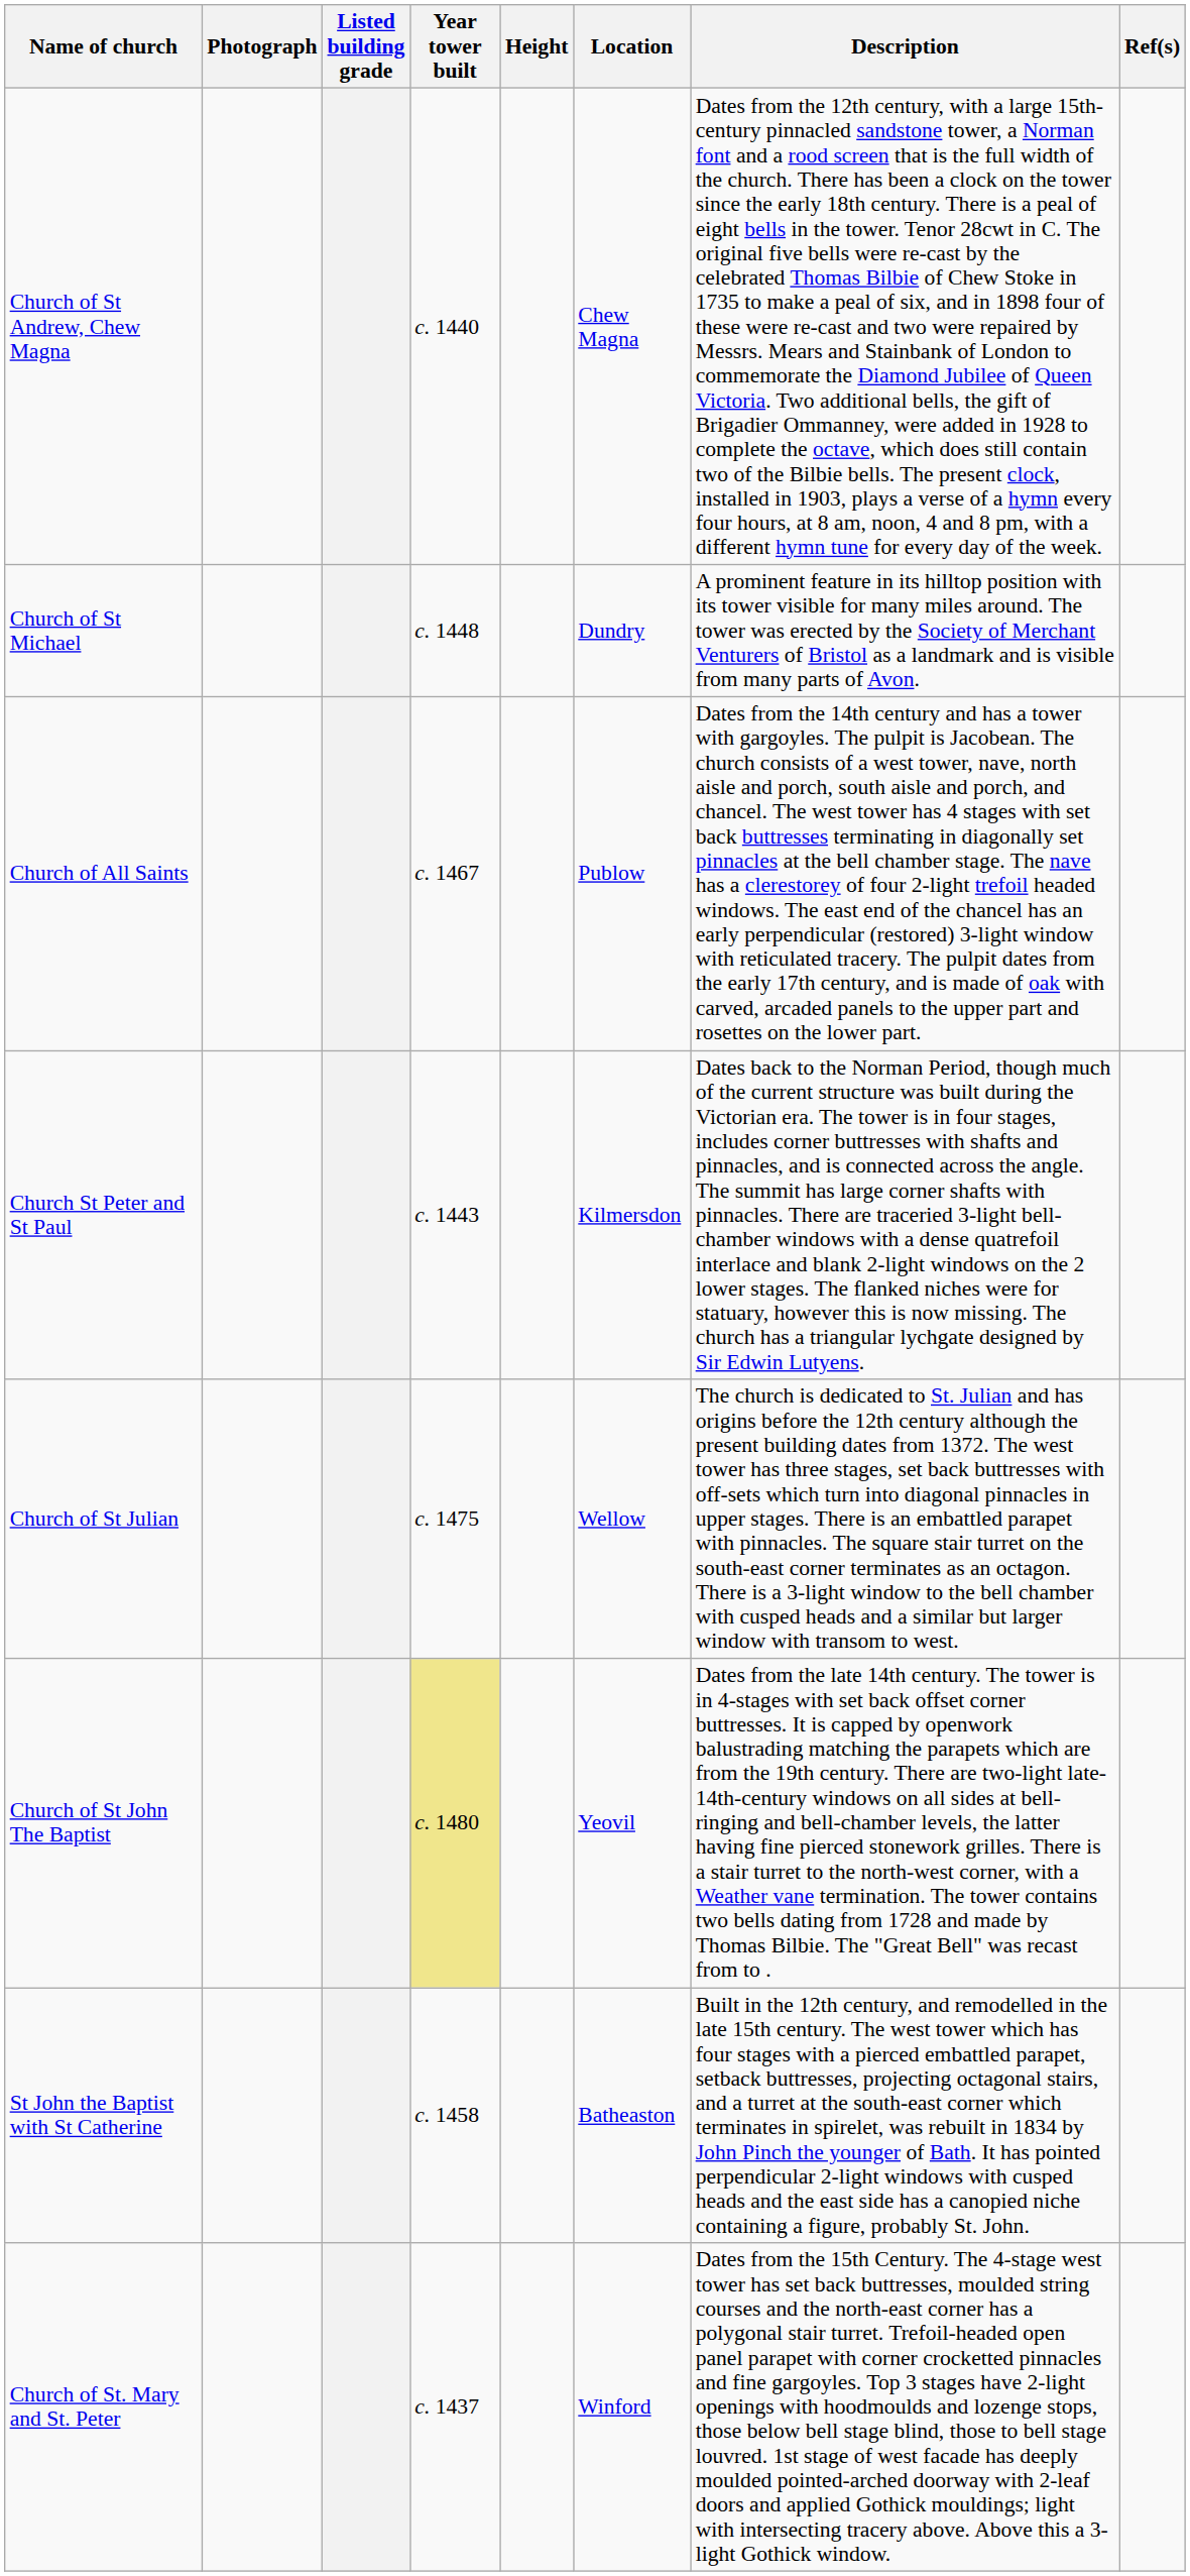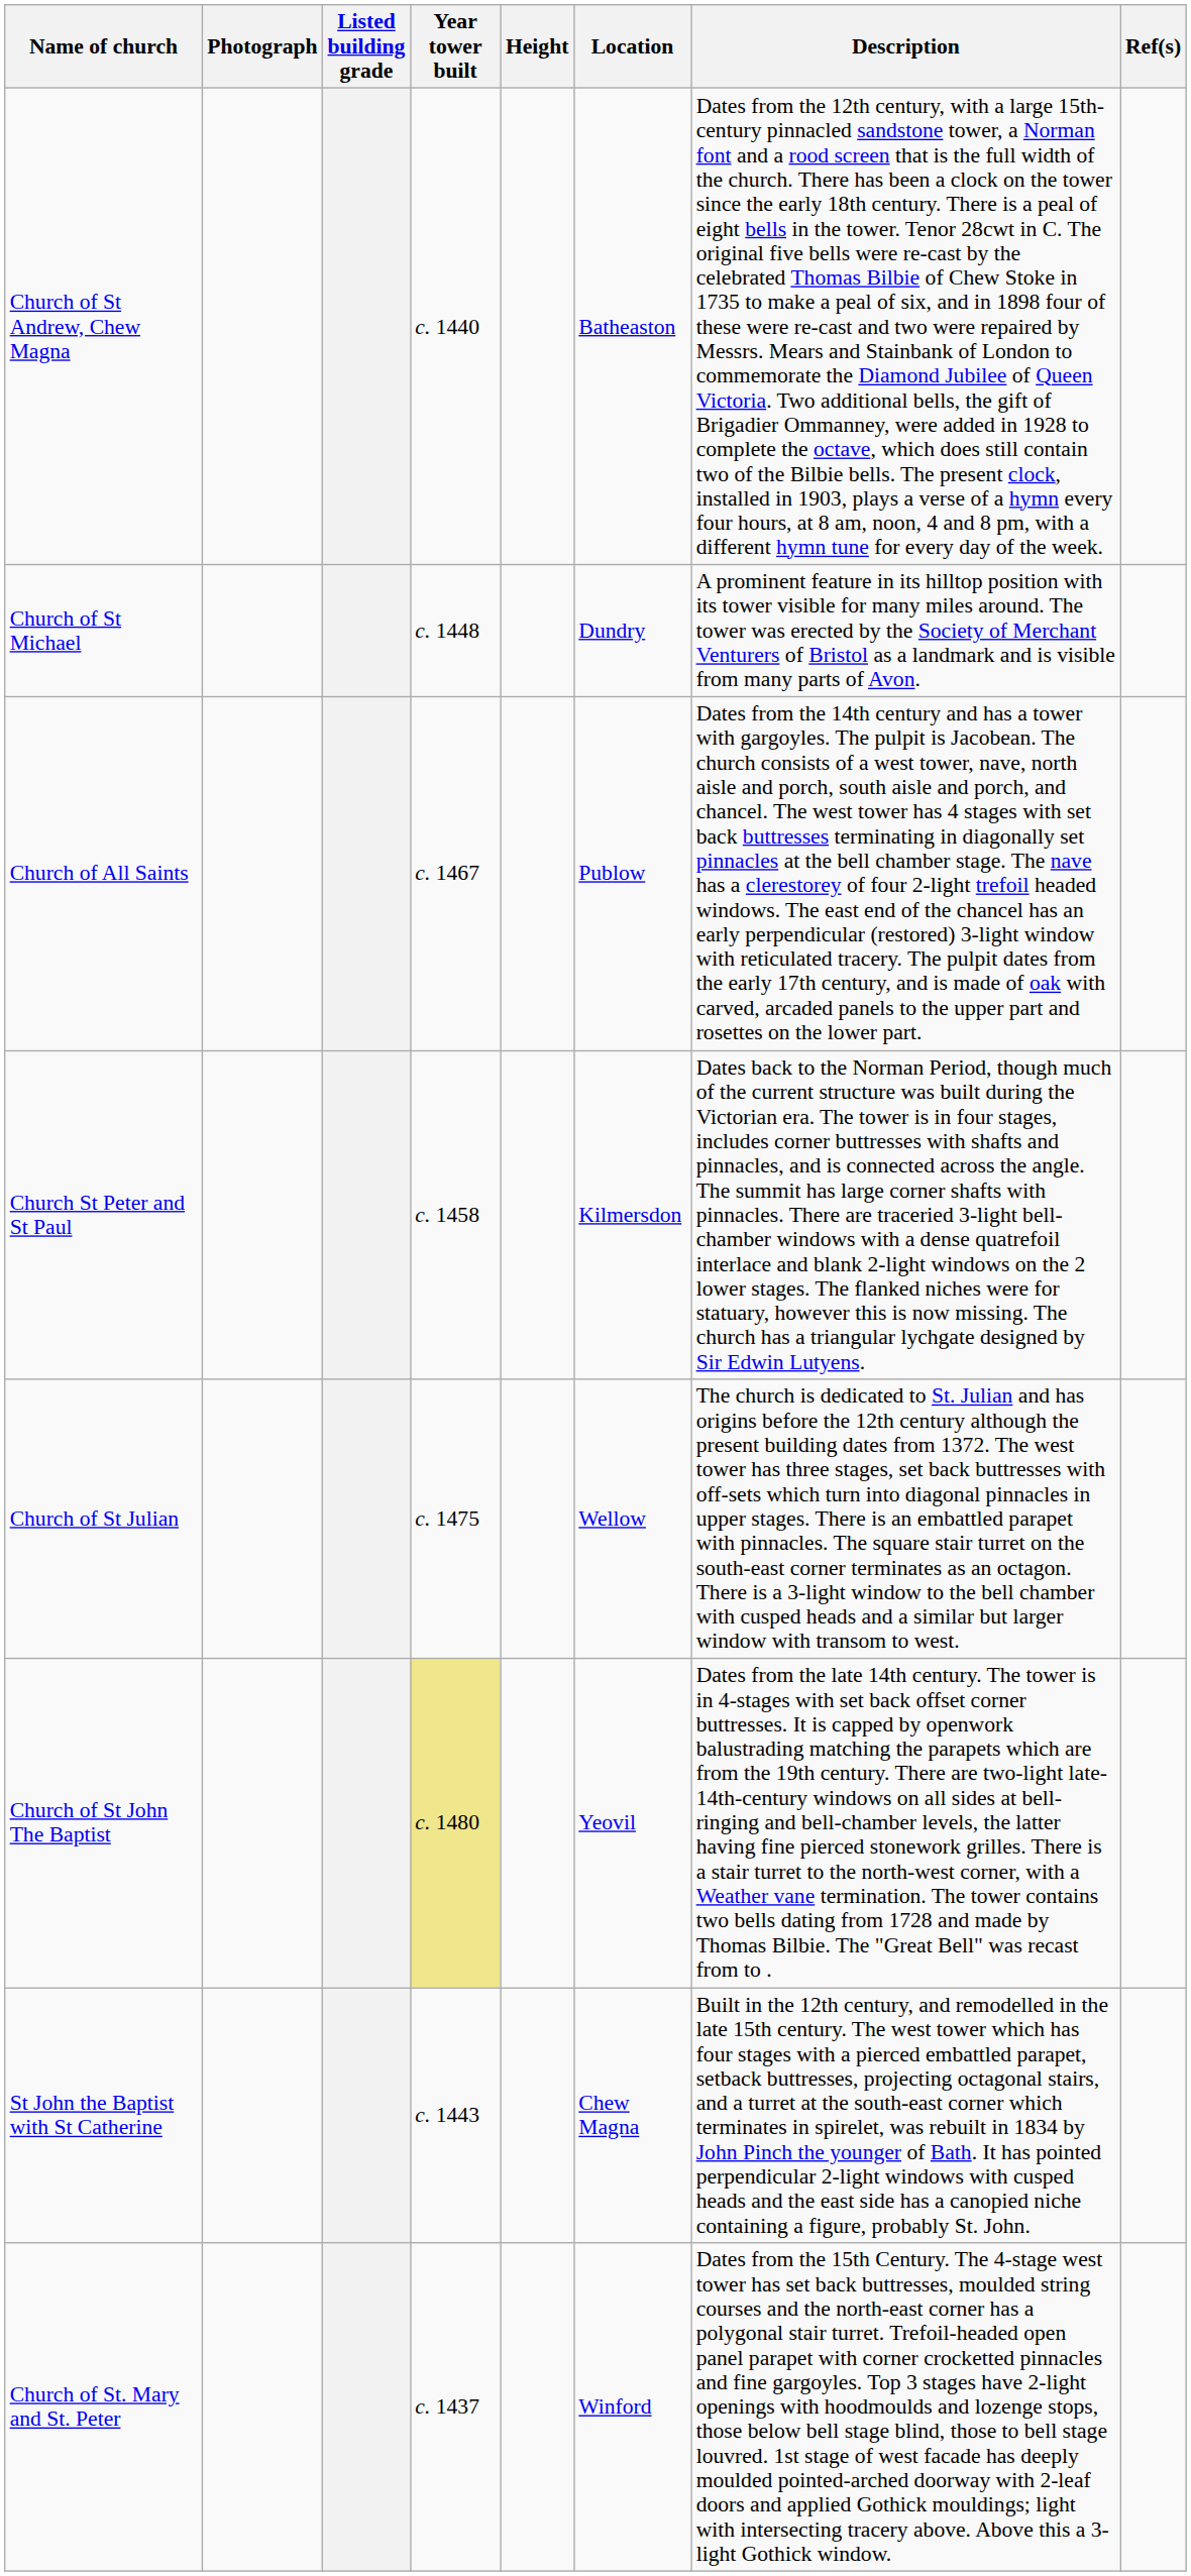Church of St Andrew, Chew Magna | Location: Chew Magna -> Batheaston
Church St Peter and St Paul | Year tower built: c. 1443 -> c. 1458
St John the Baptist with St Catherine | Year tower built: c. 1458 -> c. 1443
St John the Baptist with St Catherine | Location: Batheaston -> Chew Magna
